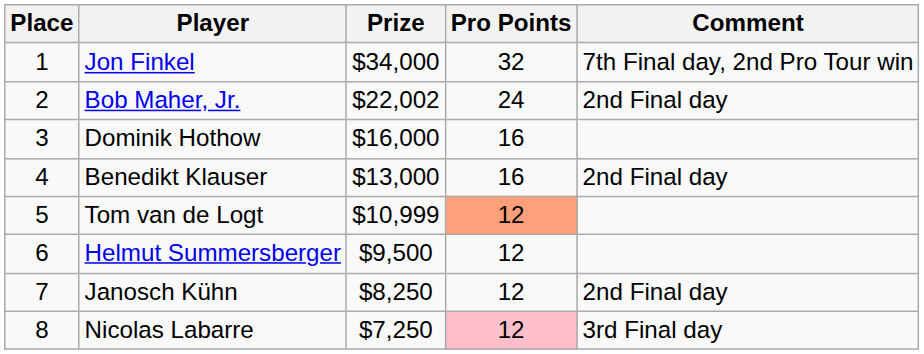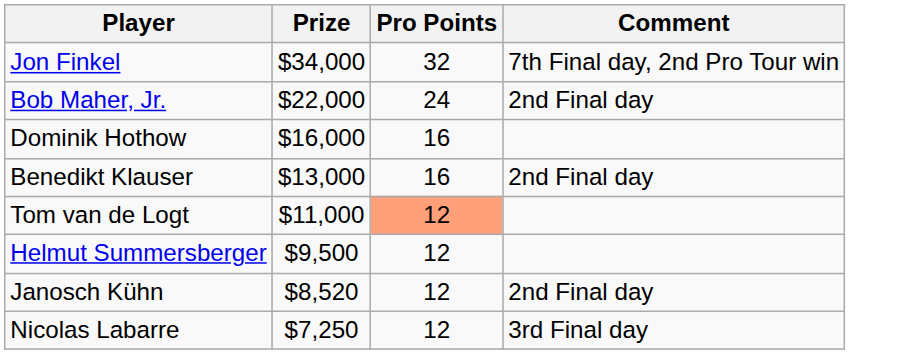- column: Place | 1 | 2 | 3 | 4 | 5 | 6 | 7 | 8
Bob Maher, Jr. | Prize: $22,002 -> $22,000
Tom van de Logt | Prize: $10,999 -> $11,000
Janosch Kühn | Prize: $8,250 -> $8,520
Nicolas Labarre | Pro Points: pink background -> no background
